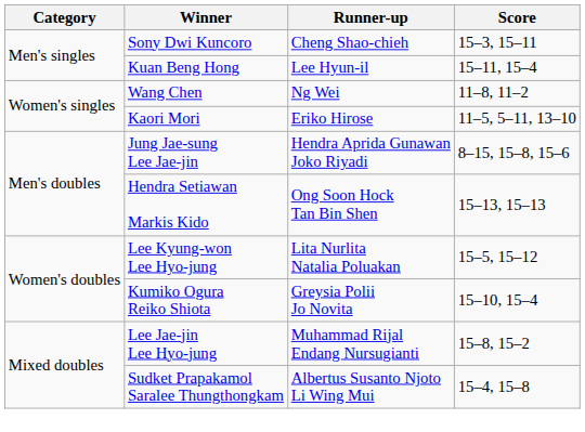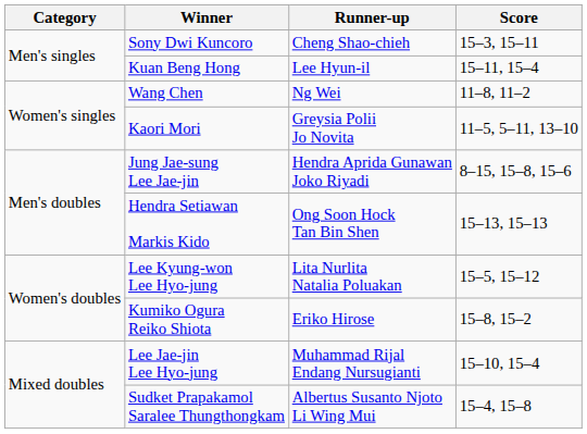Kaori Mori | Runner-up: Eriko Hirose -> Greysia Polii Jo Novita
Kumiko Ogura Reiko Shiota | Runner-up: Greysia Polii Jo Novita -> Eriko Hirose
Kumiko Ogura Reiko Shiota | Score: 15–10, 15–4 -> 15–8, 15–2
Lee Jae-jin Lee Hyo-jung | Score: 15–8, 15–2 -> 15–10, 15–4
